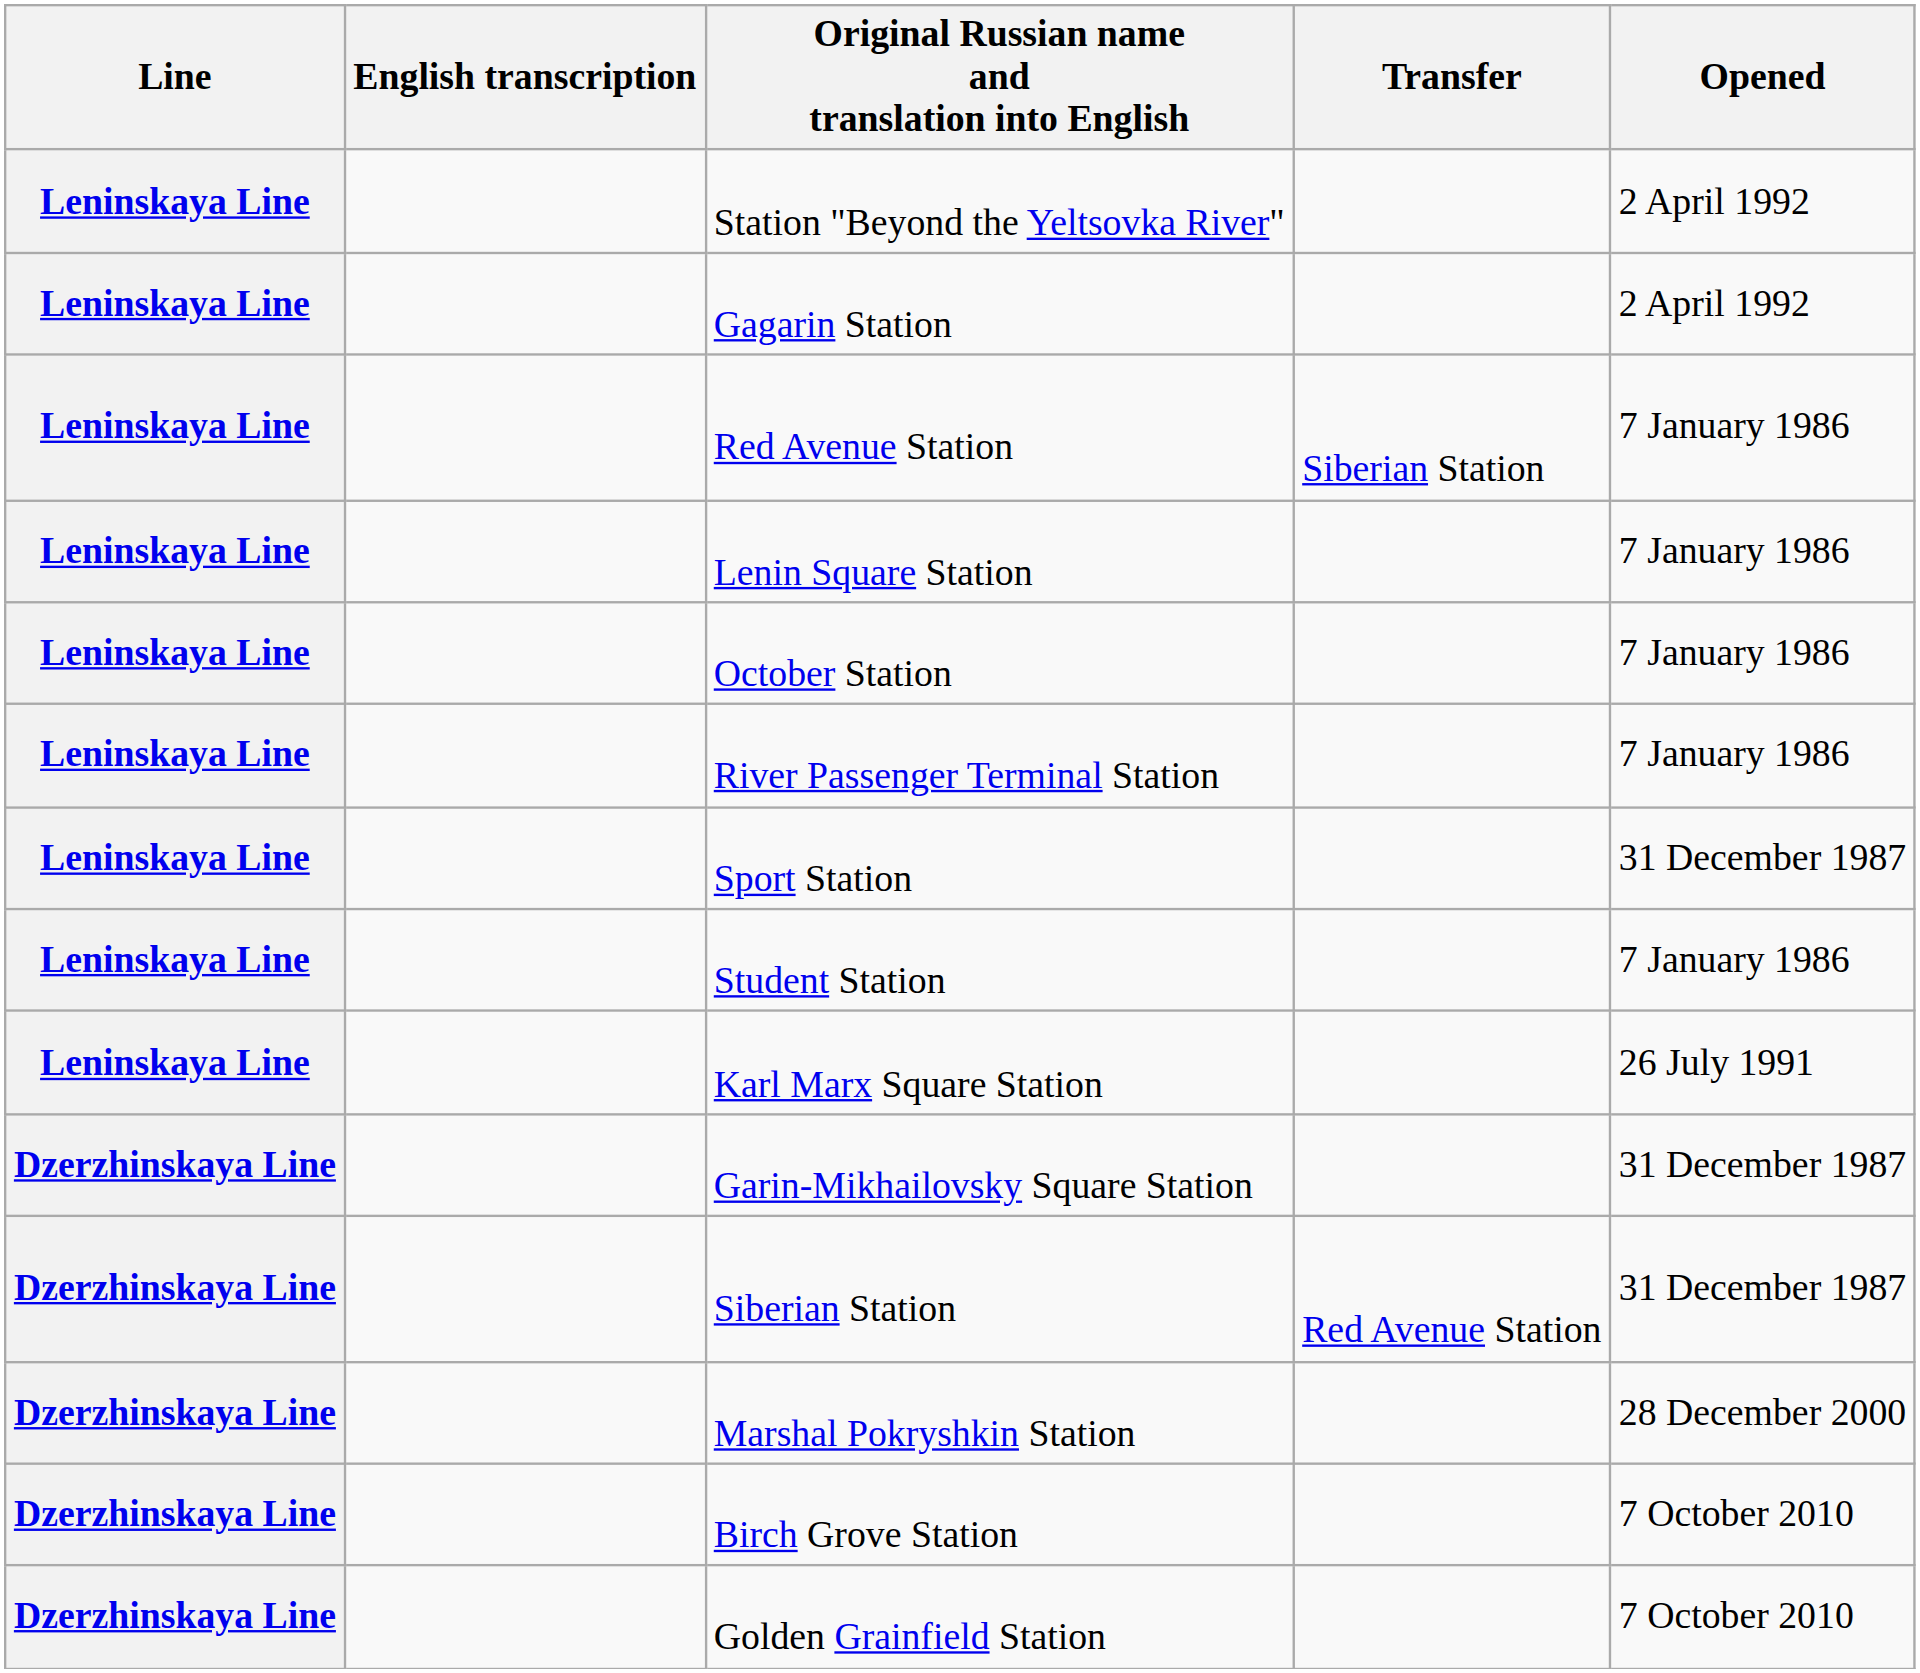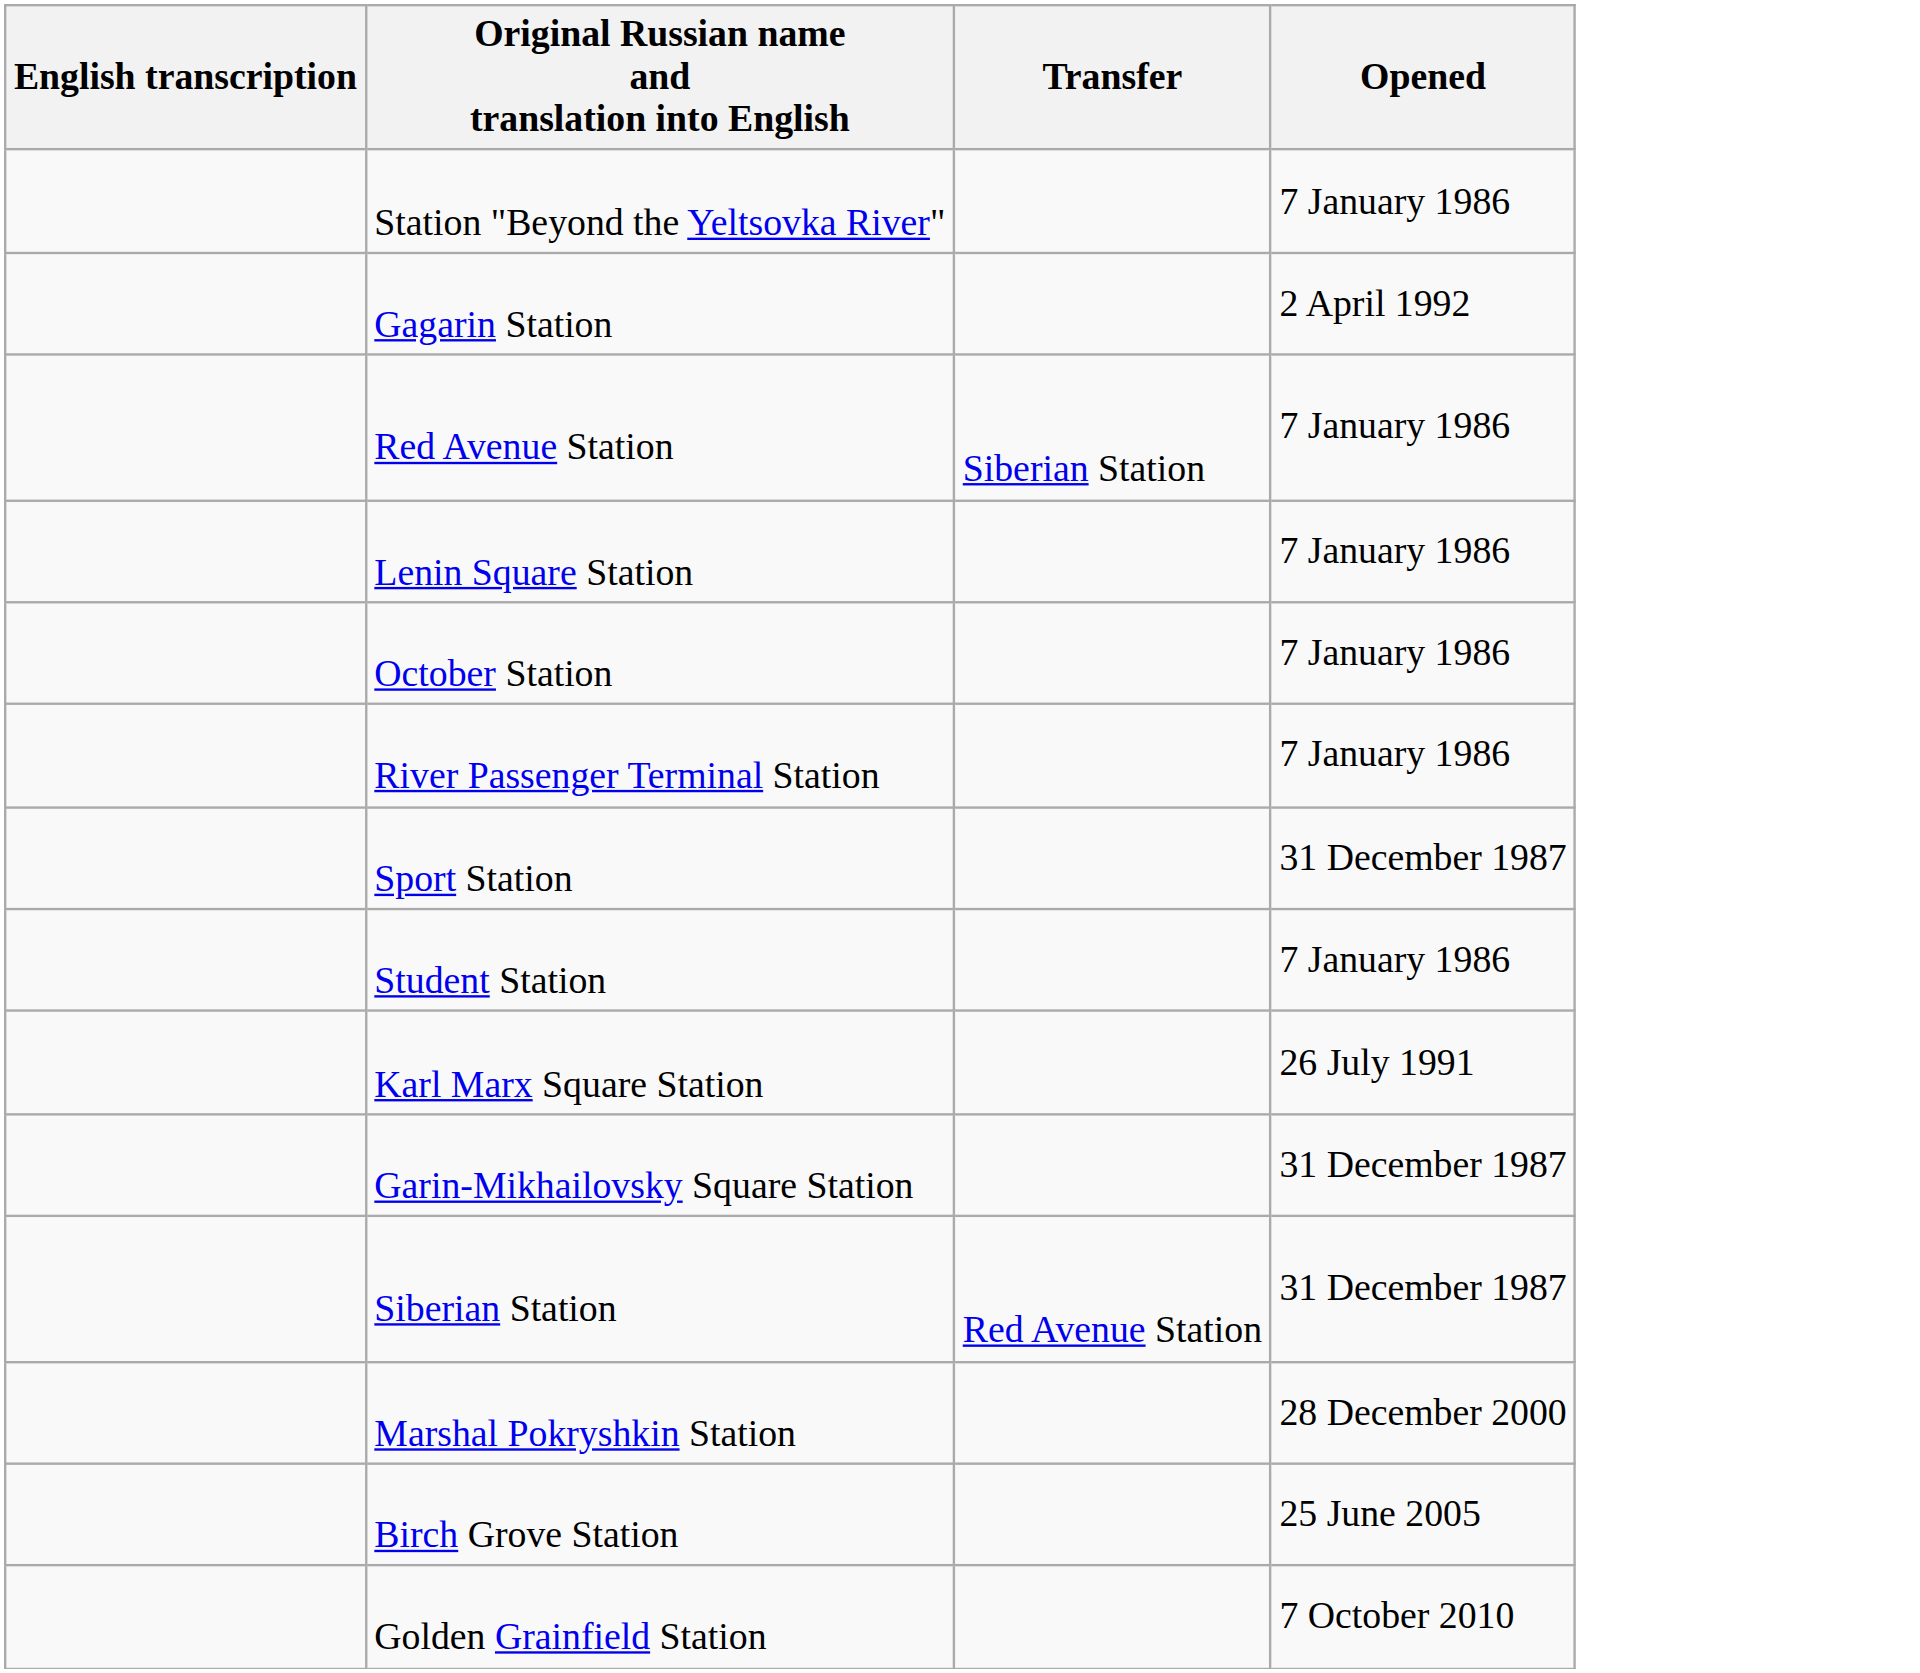- column: Line | Leninskaya Line | Leninskaya Line | Leninskaya Line | Leninskaya Line | Leninskaya Line | Leninskaya Line | Leninskaya Line | Leninskaya Line | Leninskaya Line | Dzerzhinskaya Line | Dzerzhinskaya Line | Dzerzhinskaya Line | Dzerzhinskaya Line | Dzerzhinskaya Line
Station "Beyond the Yeltsovka River" | Opened: 2 April 1992 -> 7 January 1986
Birch Grove Station | Opened: 7 October 2010 -> 25 June 2005
